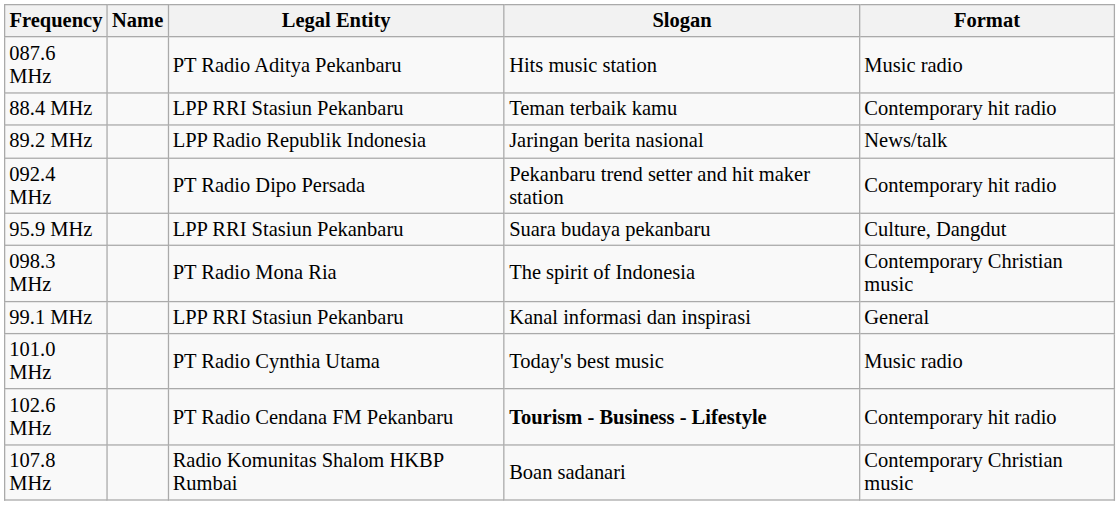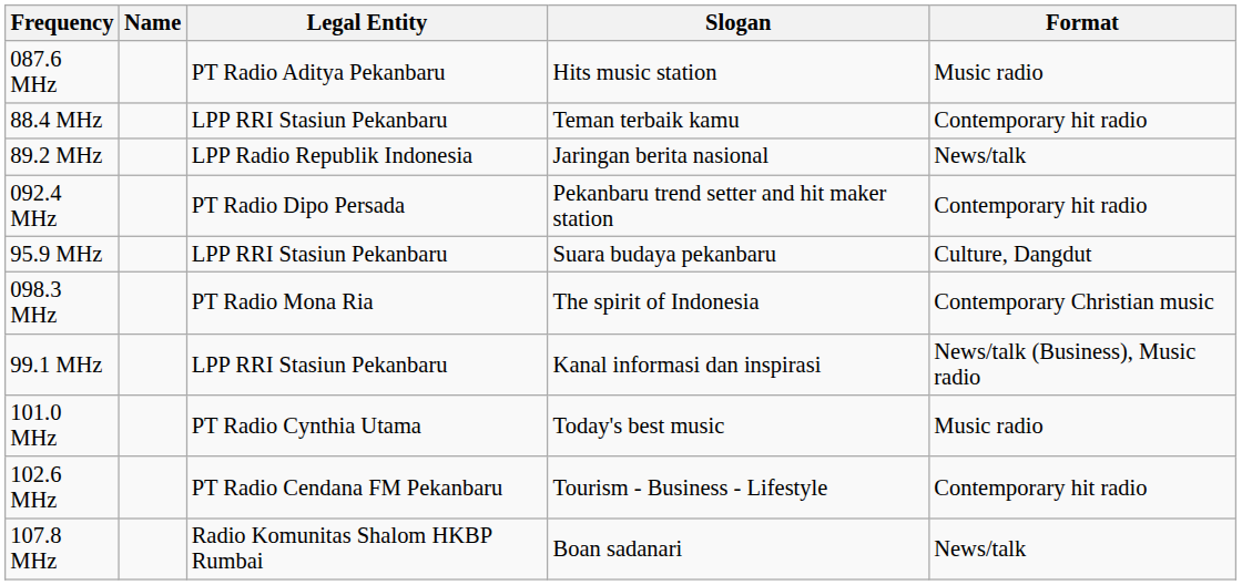99.1 MHz | Format: General -> News/talk (Business), Music radio
102.6 MHz | Slogan: bold -> normal
107.8 MHz | Format: Contemporary Christian music -> News/talk
